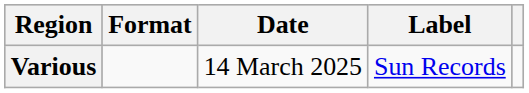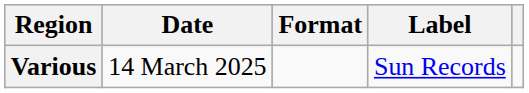columns swapped: Date <-> Format
